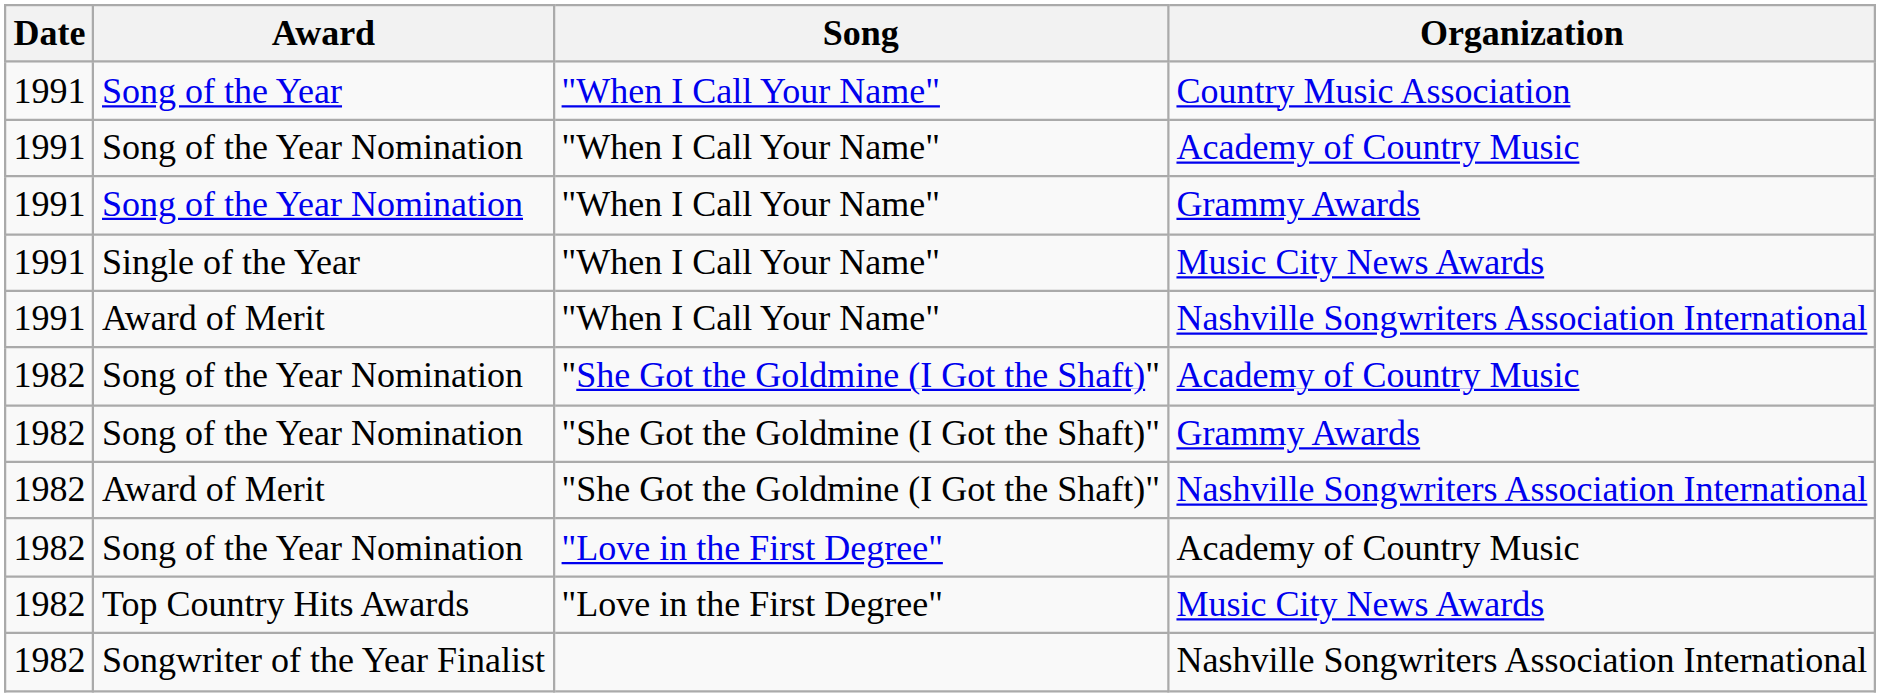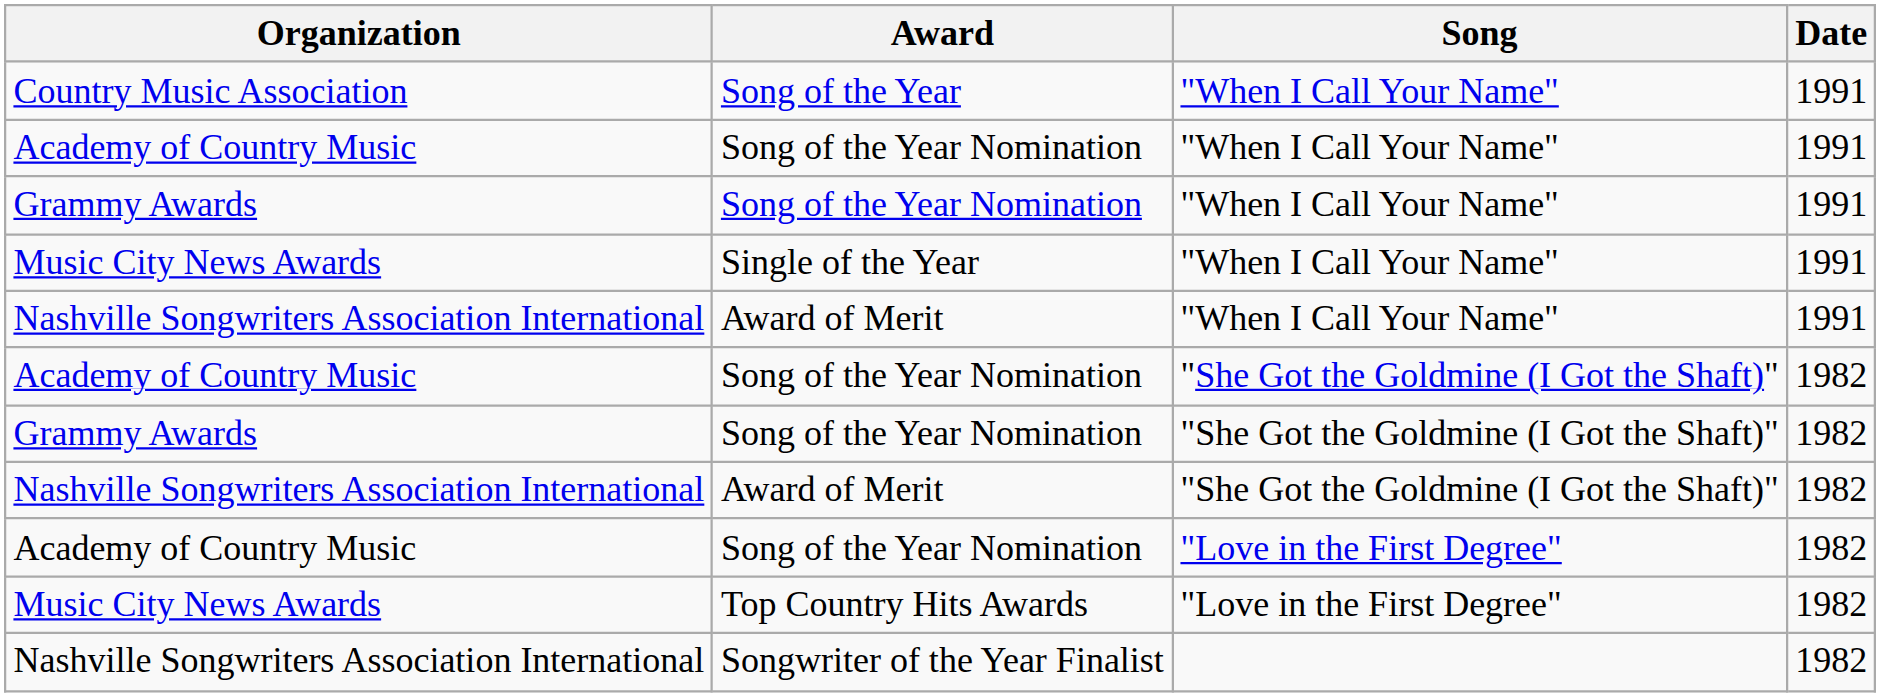columns swapped: Organization <-> Date
